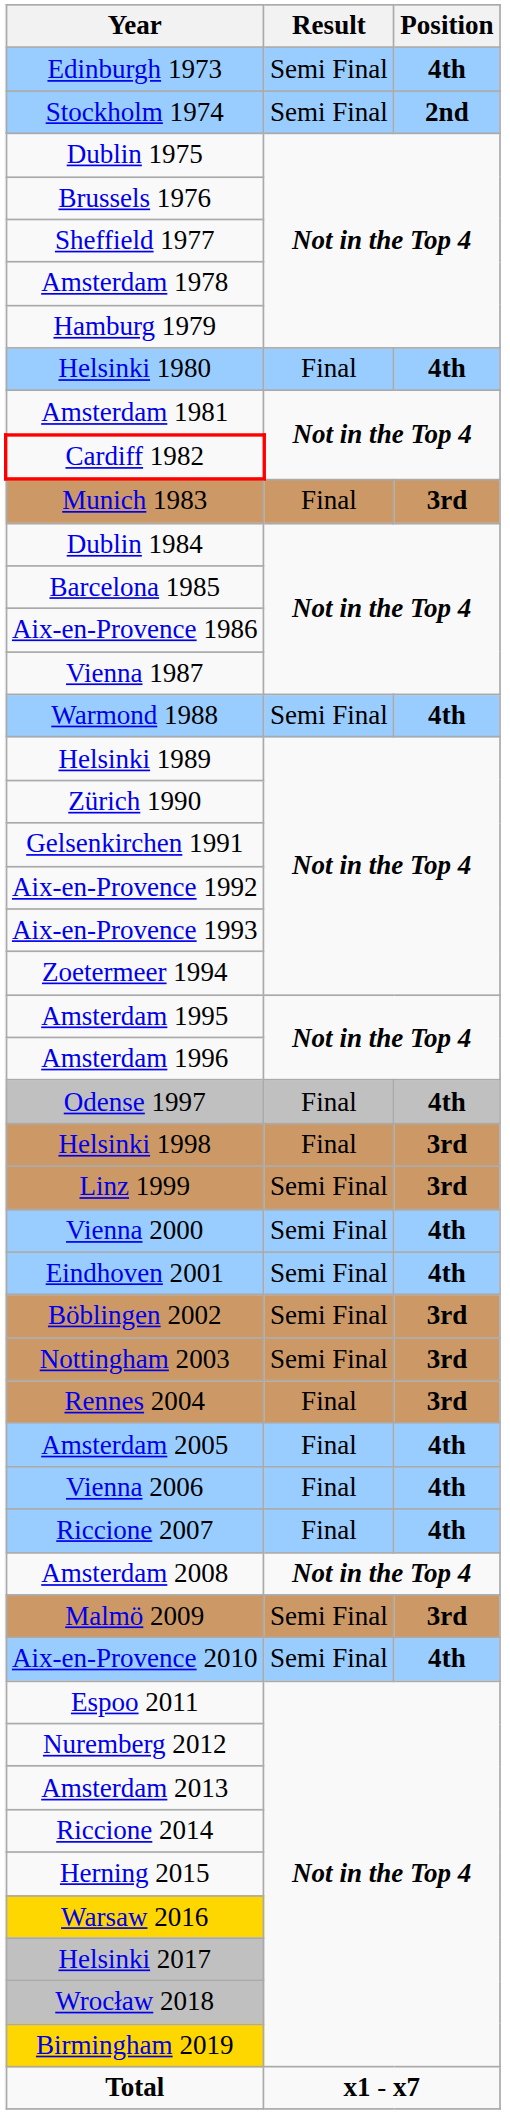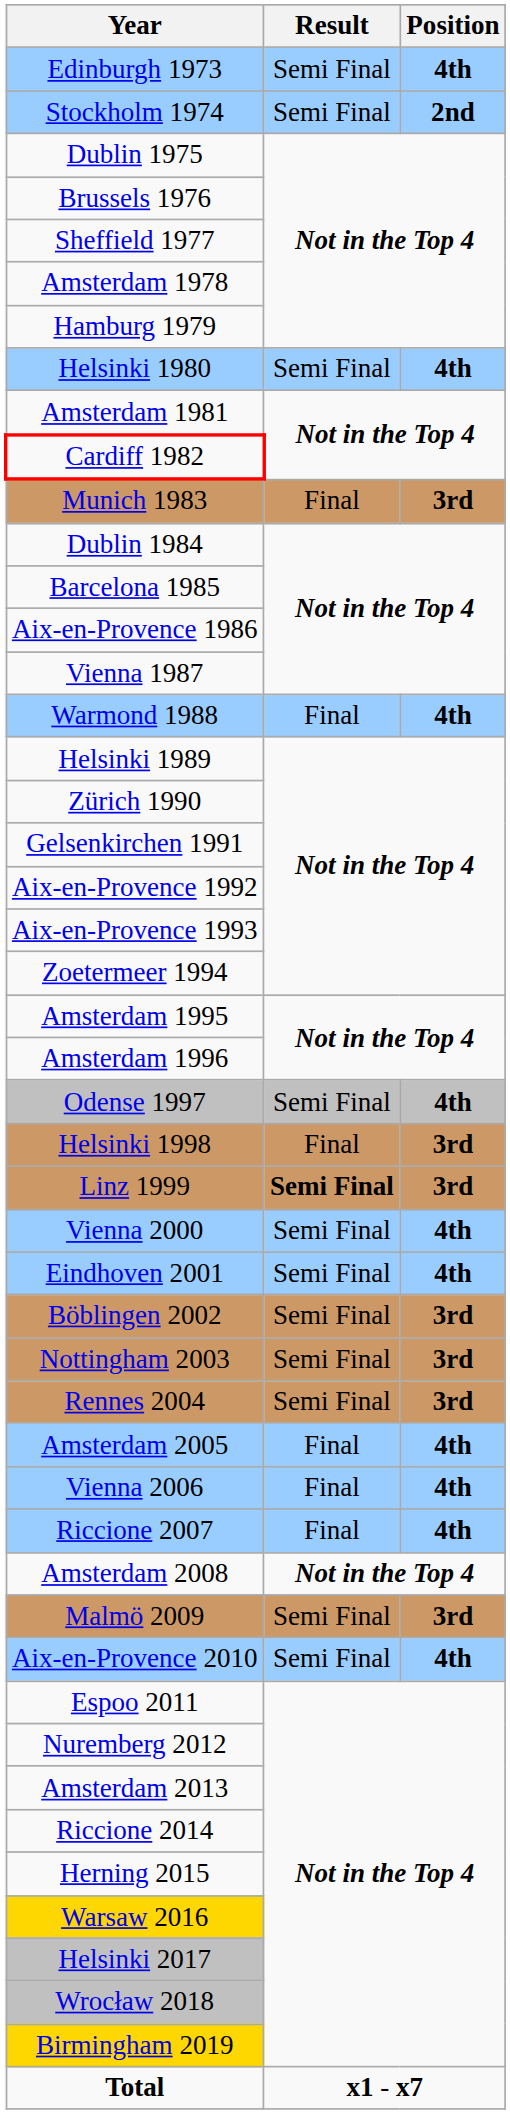Helsinki 1980 | Result: Final -> Semi Final
Warmond 1988 | Result: Semi Final -> Final
Odense 1997 | Result: Final -> Semi Final
Linz 1999 | Result: normal -> bold
Rennes 2004 | Result: Final -> Semi Final
